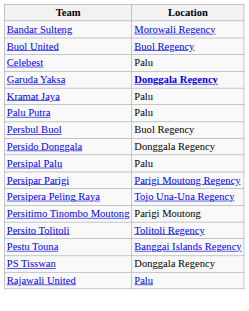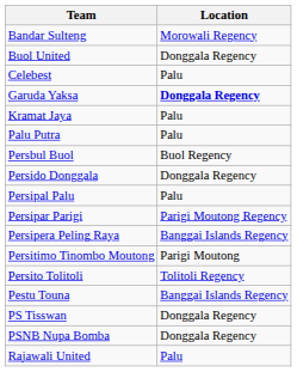Buol United | Location: Buol Regency -> Donggala Regency
Persipera Peling Raya | Location: Tojo Una-Una Regency -> Banggai Islands Regency
+ row: PSNB Nupa Bomba | Donggala Regency
